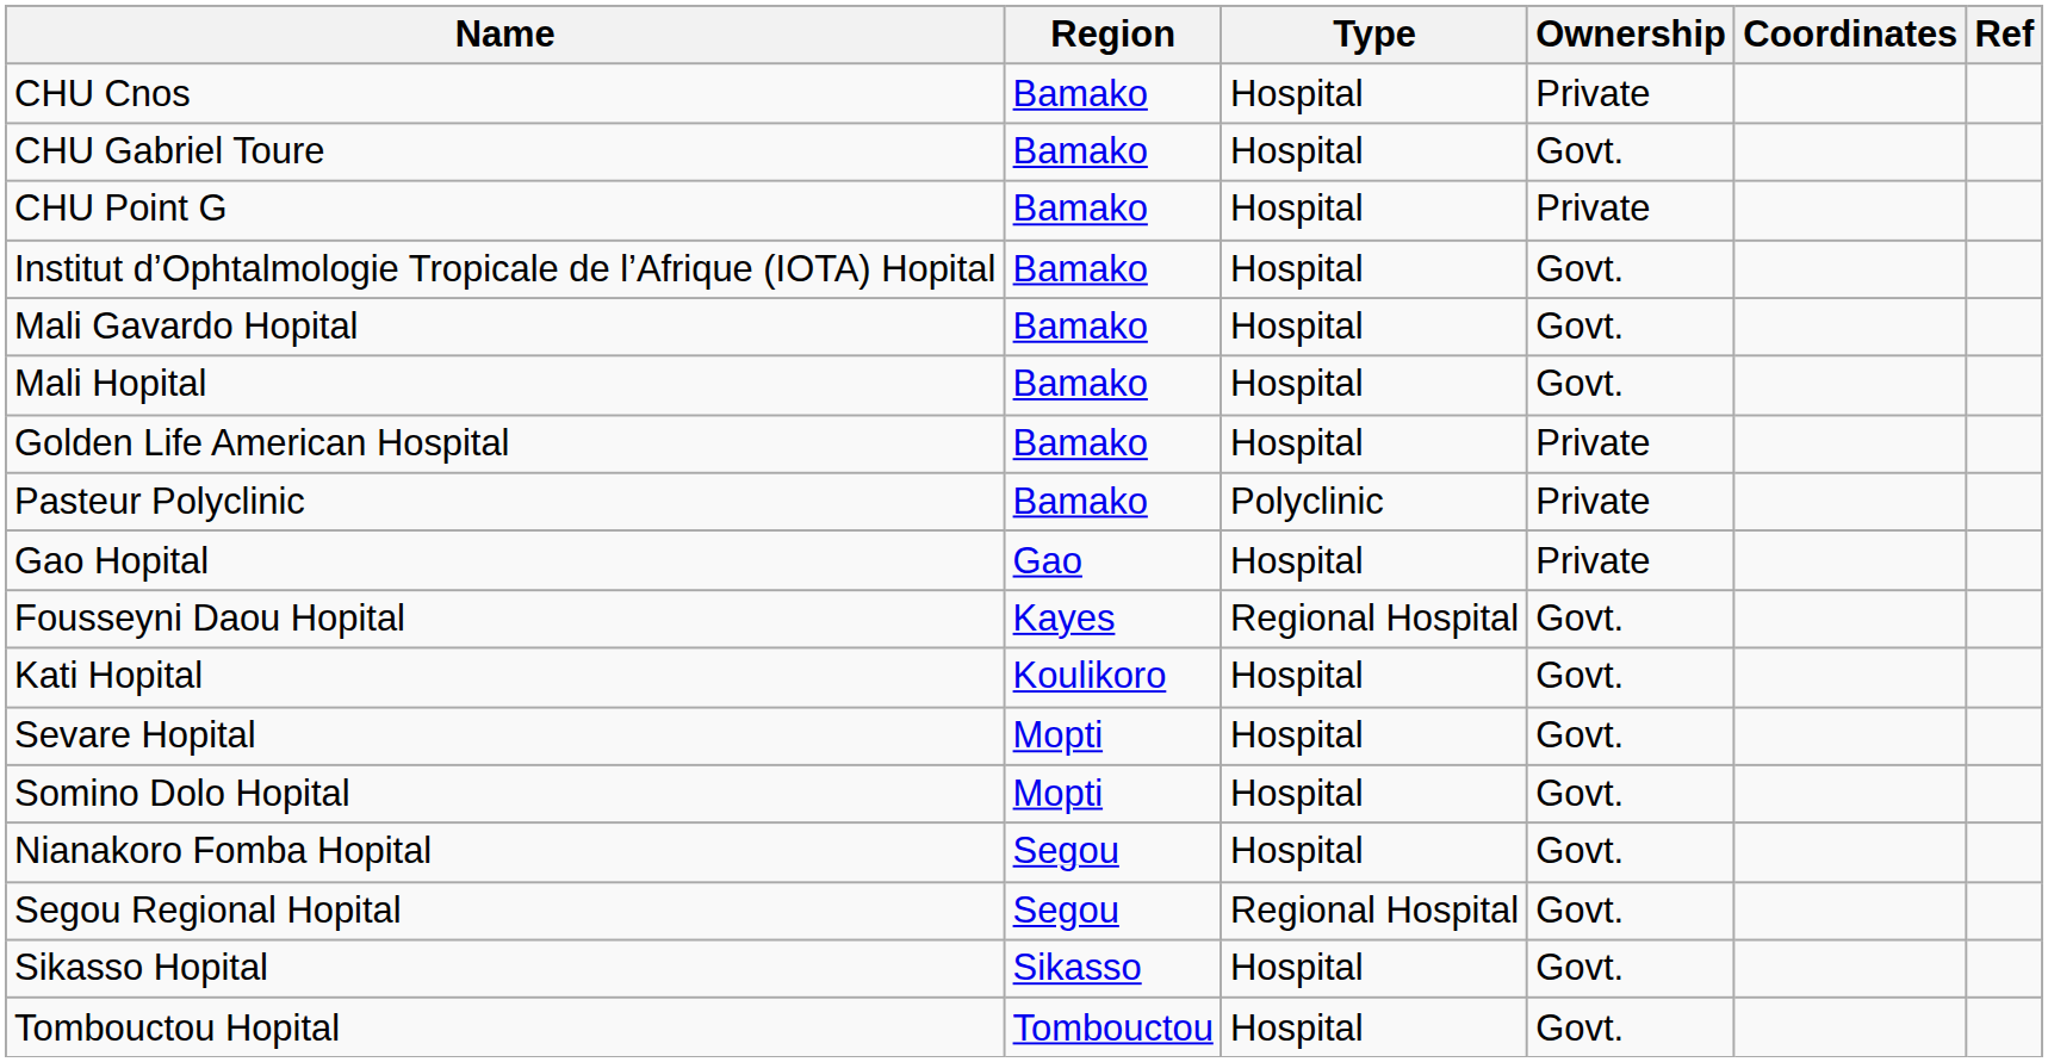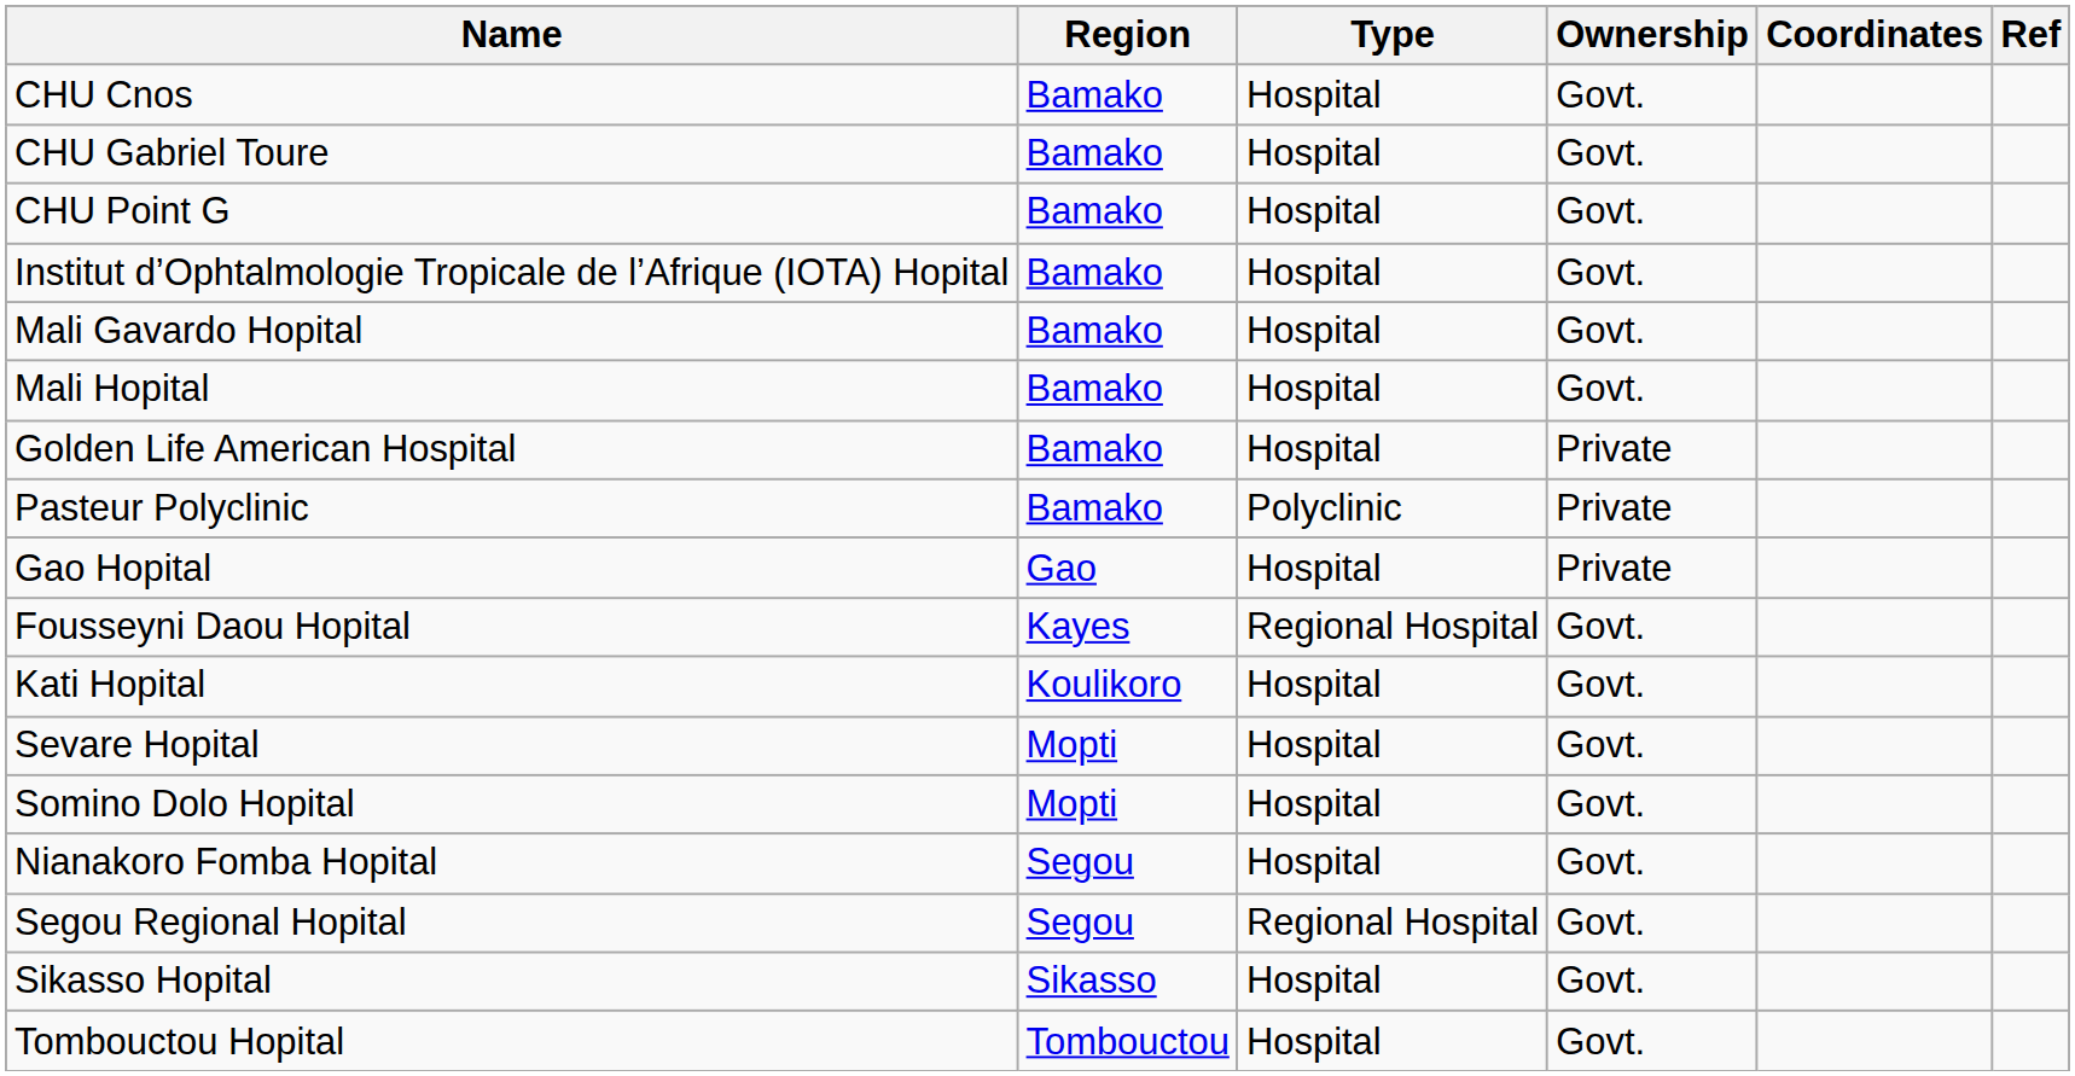CHU Cnos | Ownership: Private -> Govt.
CHU Point G | Ownership: Private -> Govt.
